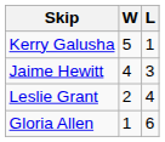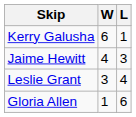Kerry Galusha | W: 5 -> 6
Leslie Grant | W: 2 -> 3
